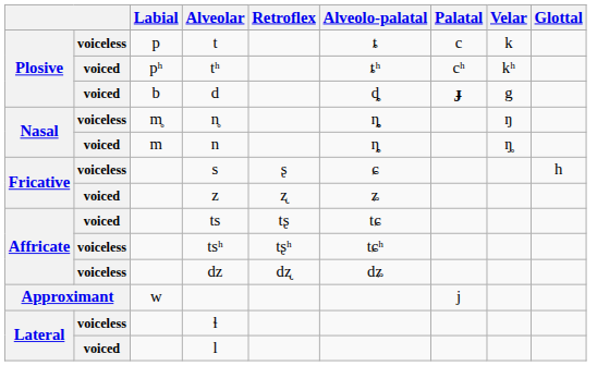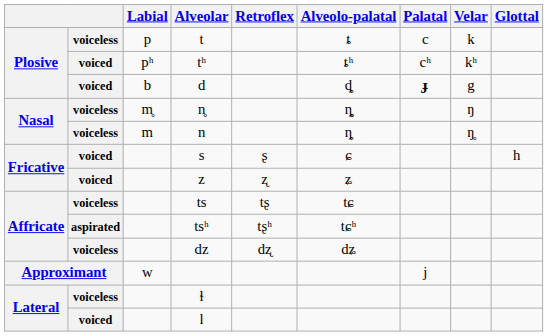n | column 2: voiced -> voiceless
s | column 2: voiceless -> voiced
ts | column 2: voiced -> voiceless
tsʰ | column 2: voiceless -> aspirated
